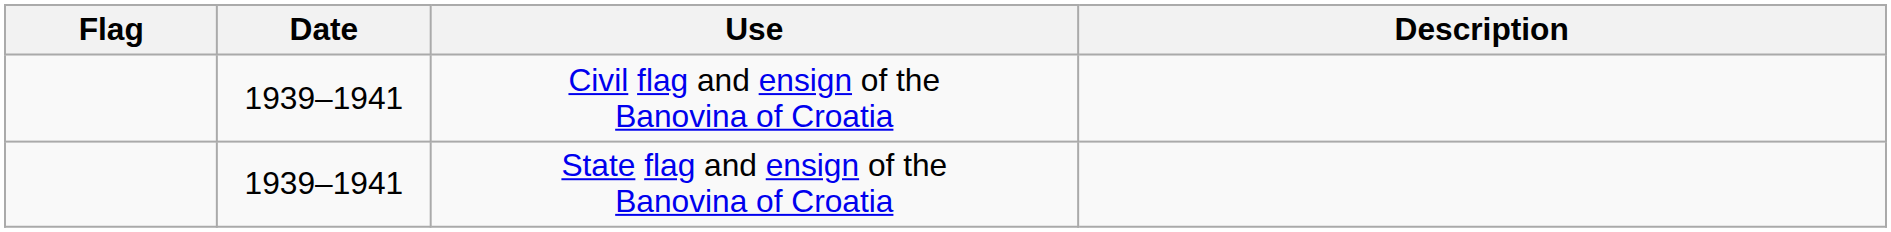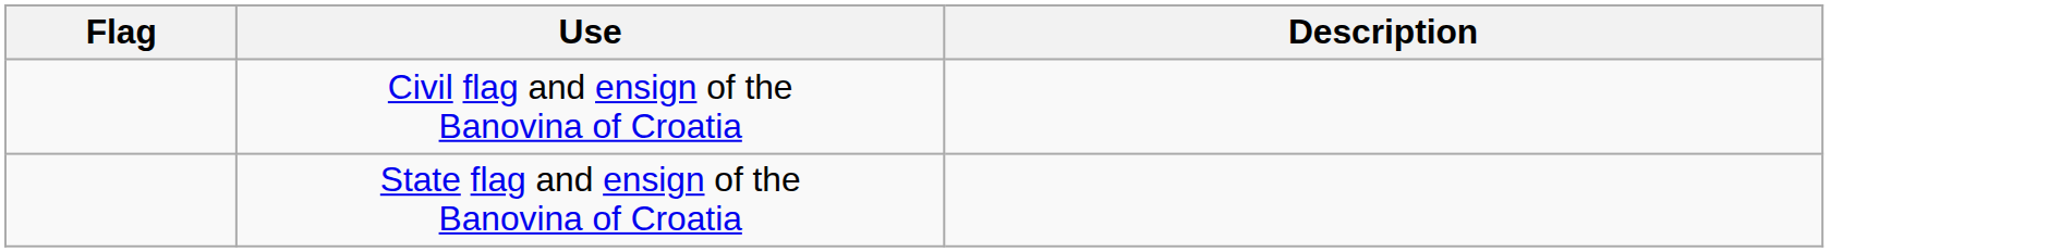- column: Date | 1939–1941 | 1939–1941
